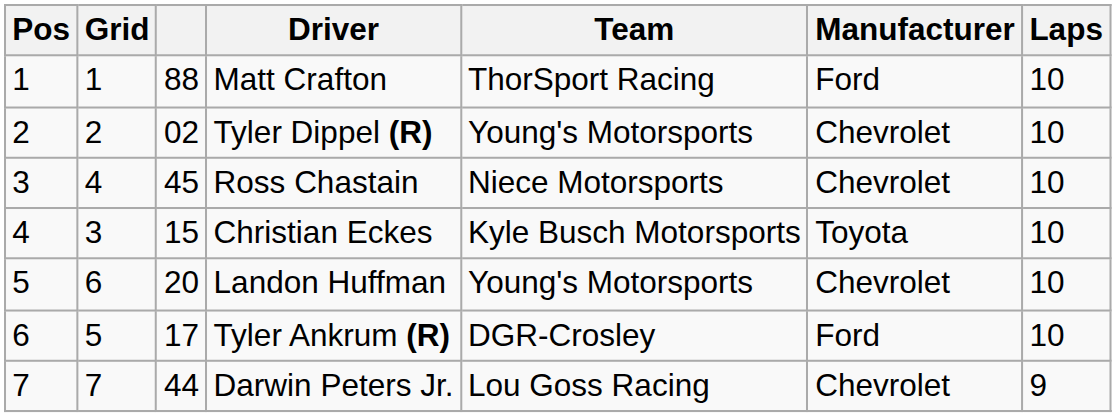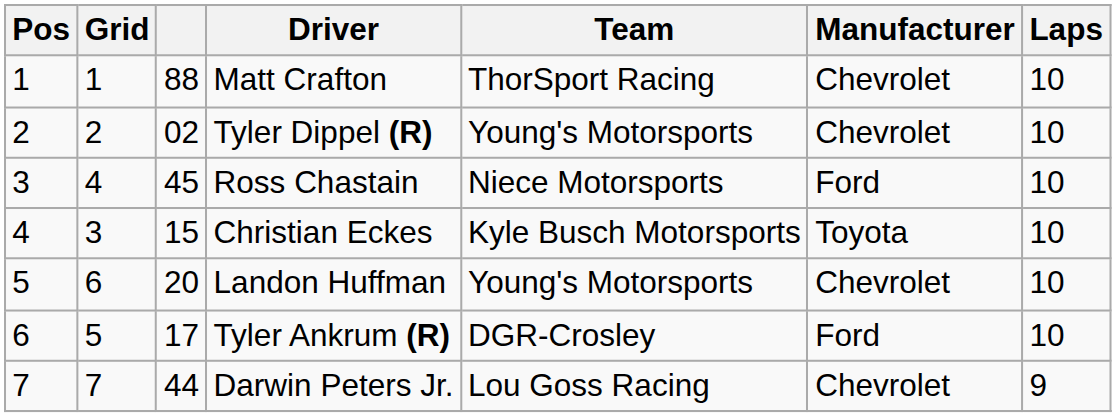Matt Crafton | Manufacturer: Ford -> Chevrolet
Ross Chastain | Manufacturer: Chevrolet -> Ford
